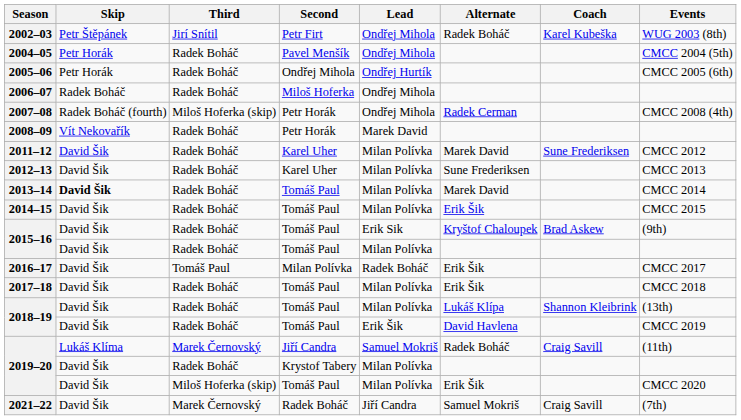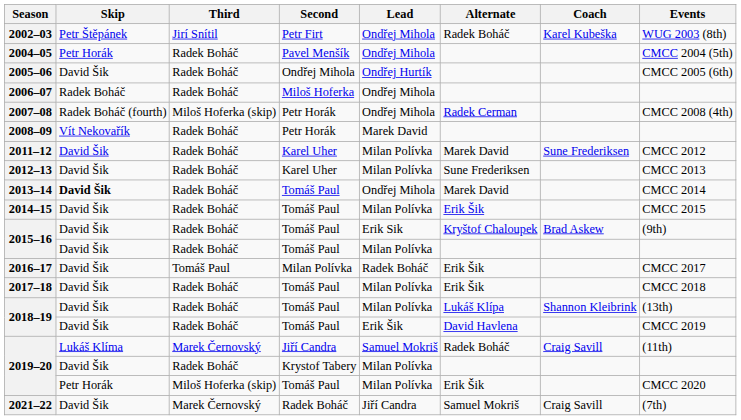2005–06 | Skip: Petr Horák -> David Šik
2013–14 | Lead: Milan Polívka -> Ondřej Mihola
2019–20 / Tomáš Paul | Skip: David Šik -> Petr Horák
